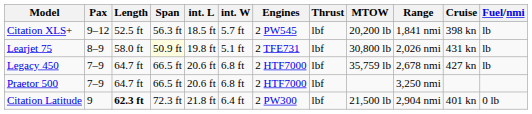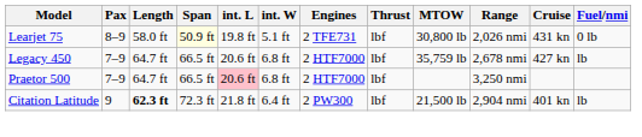- row: Citation XLS+ | 9–12 | 52.5 ft | 56.3 ft | 18.5 ft | 5.7 ft | 2 PW545 | lbf | 20,200 lb | 1,841 nmi | 398 kn | lb
Learjet 75 | Fuel/nmi: lb -> 0 lb
Praetor 500 | int. L: no background -> pink background
Citation Latitude | Fuel/nmi: 0 lb -> lb
